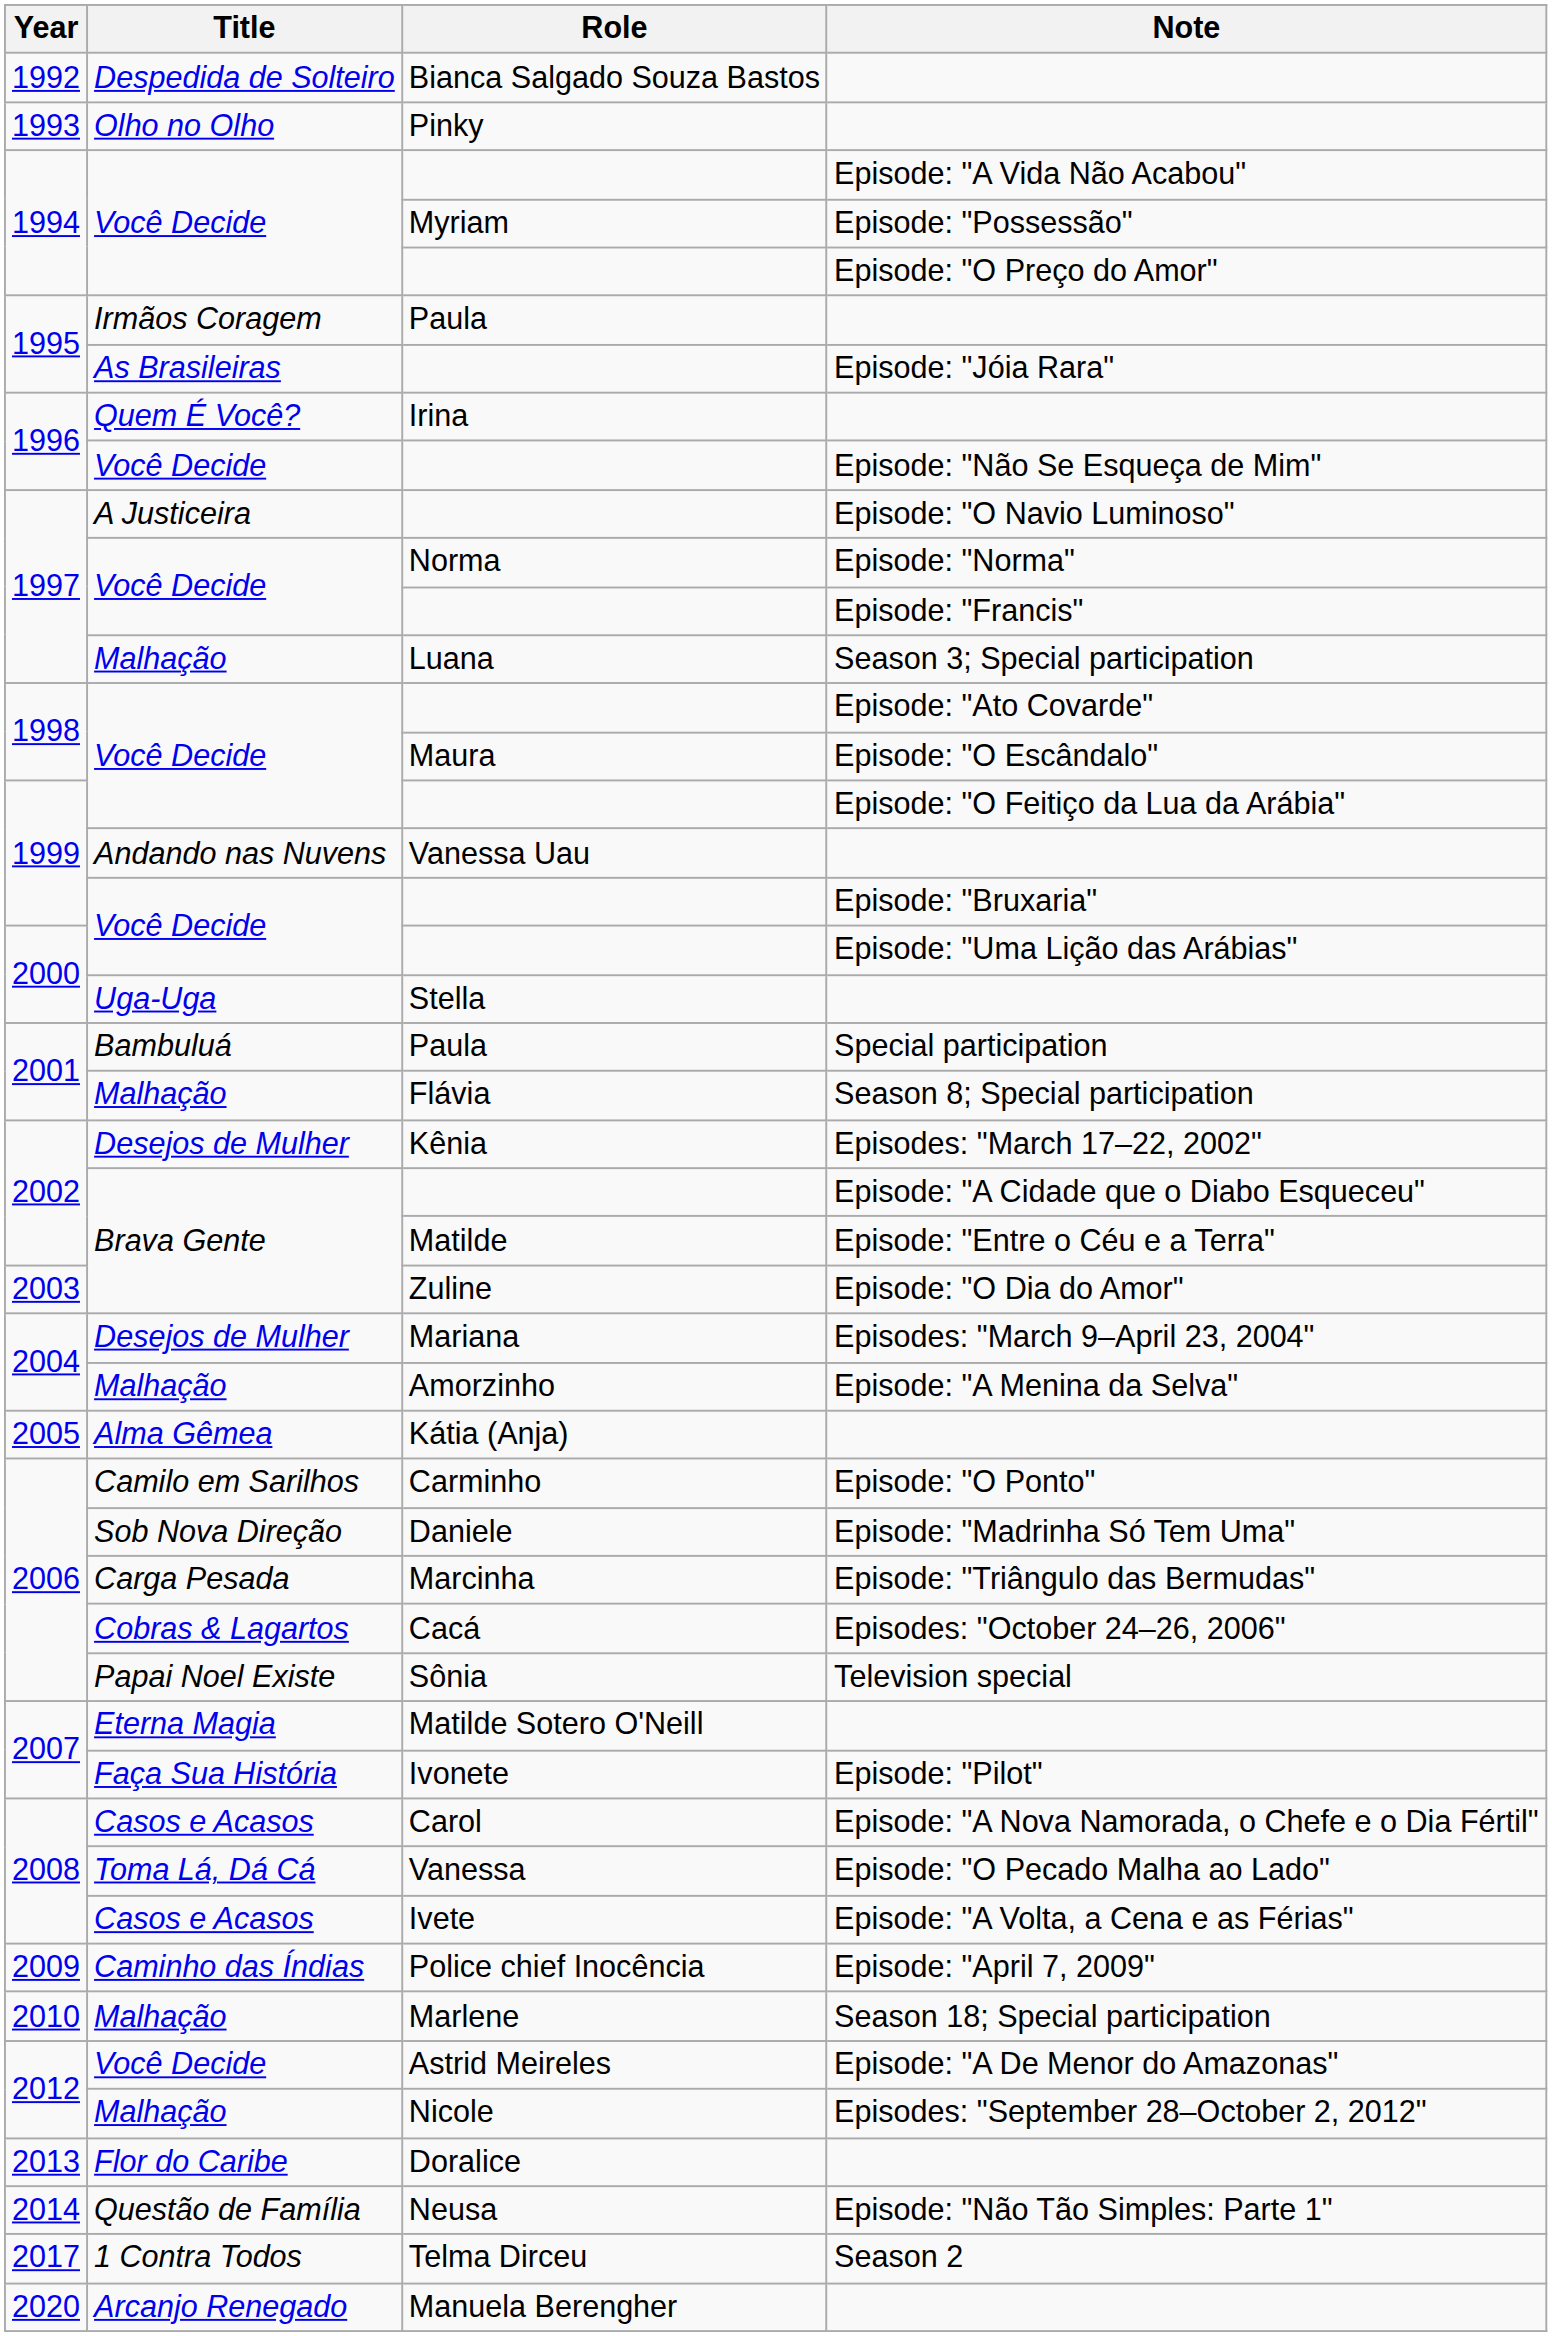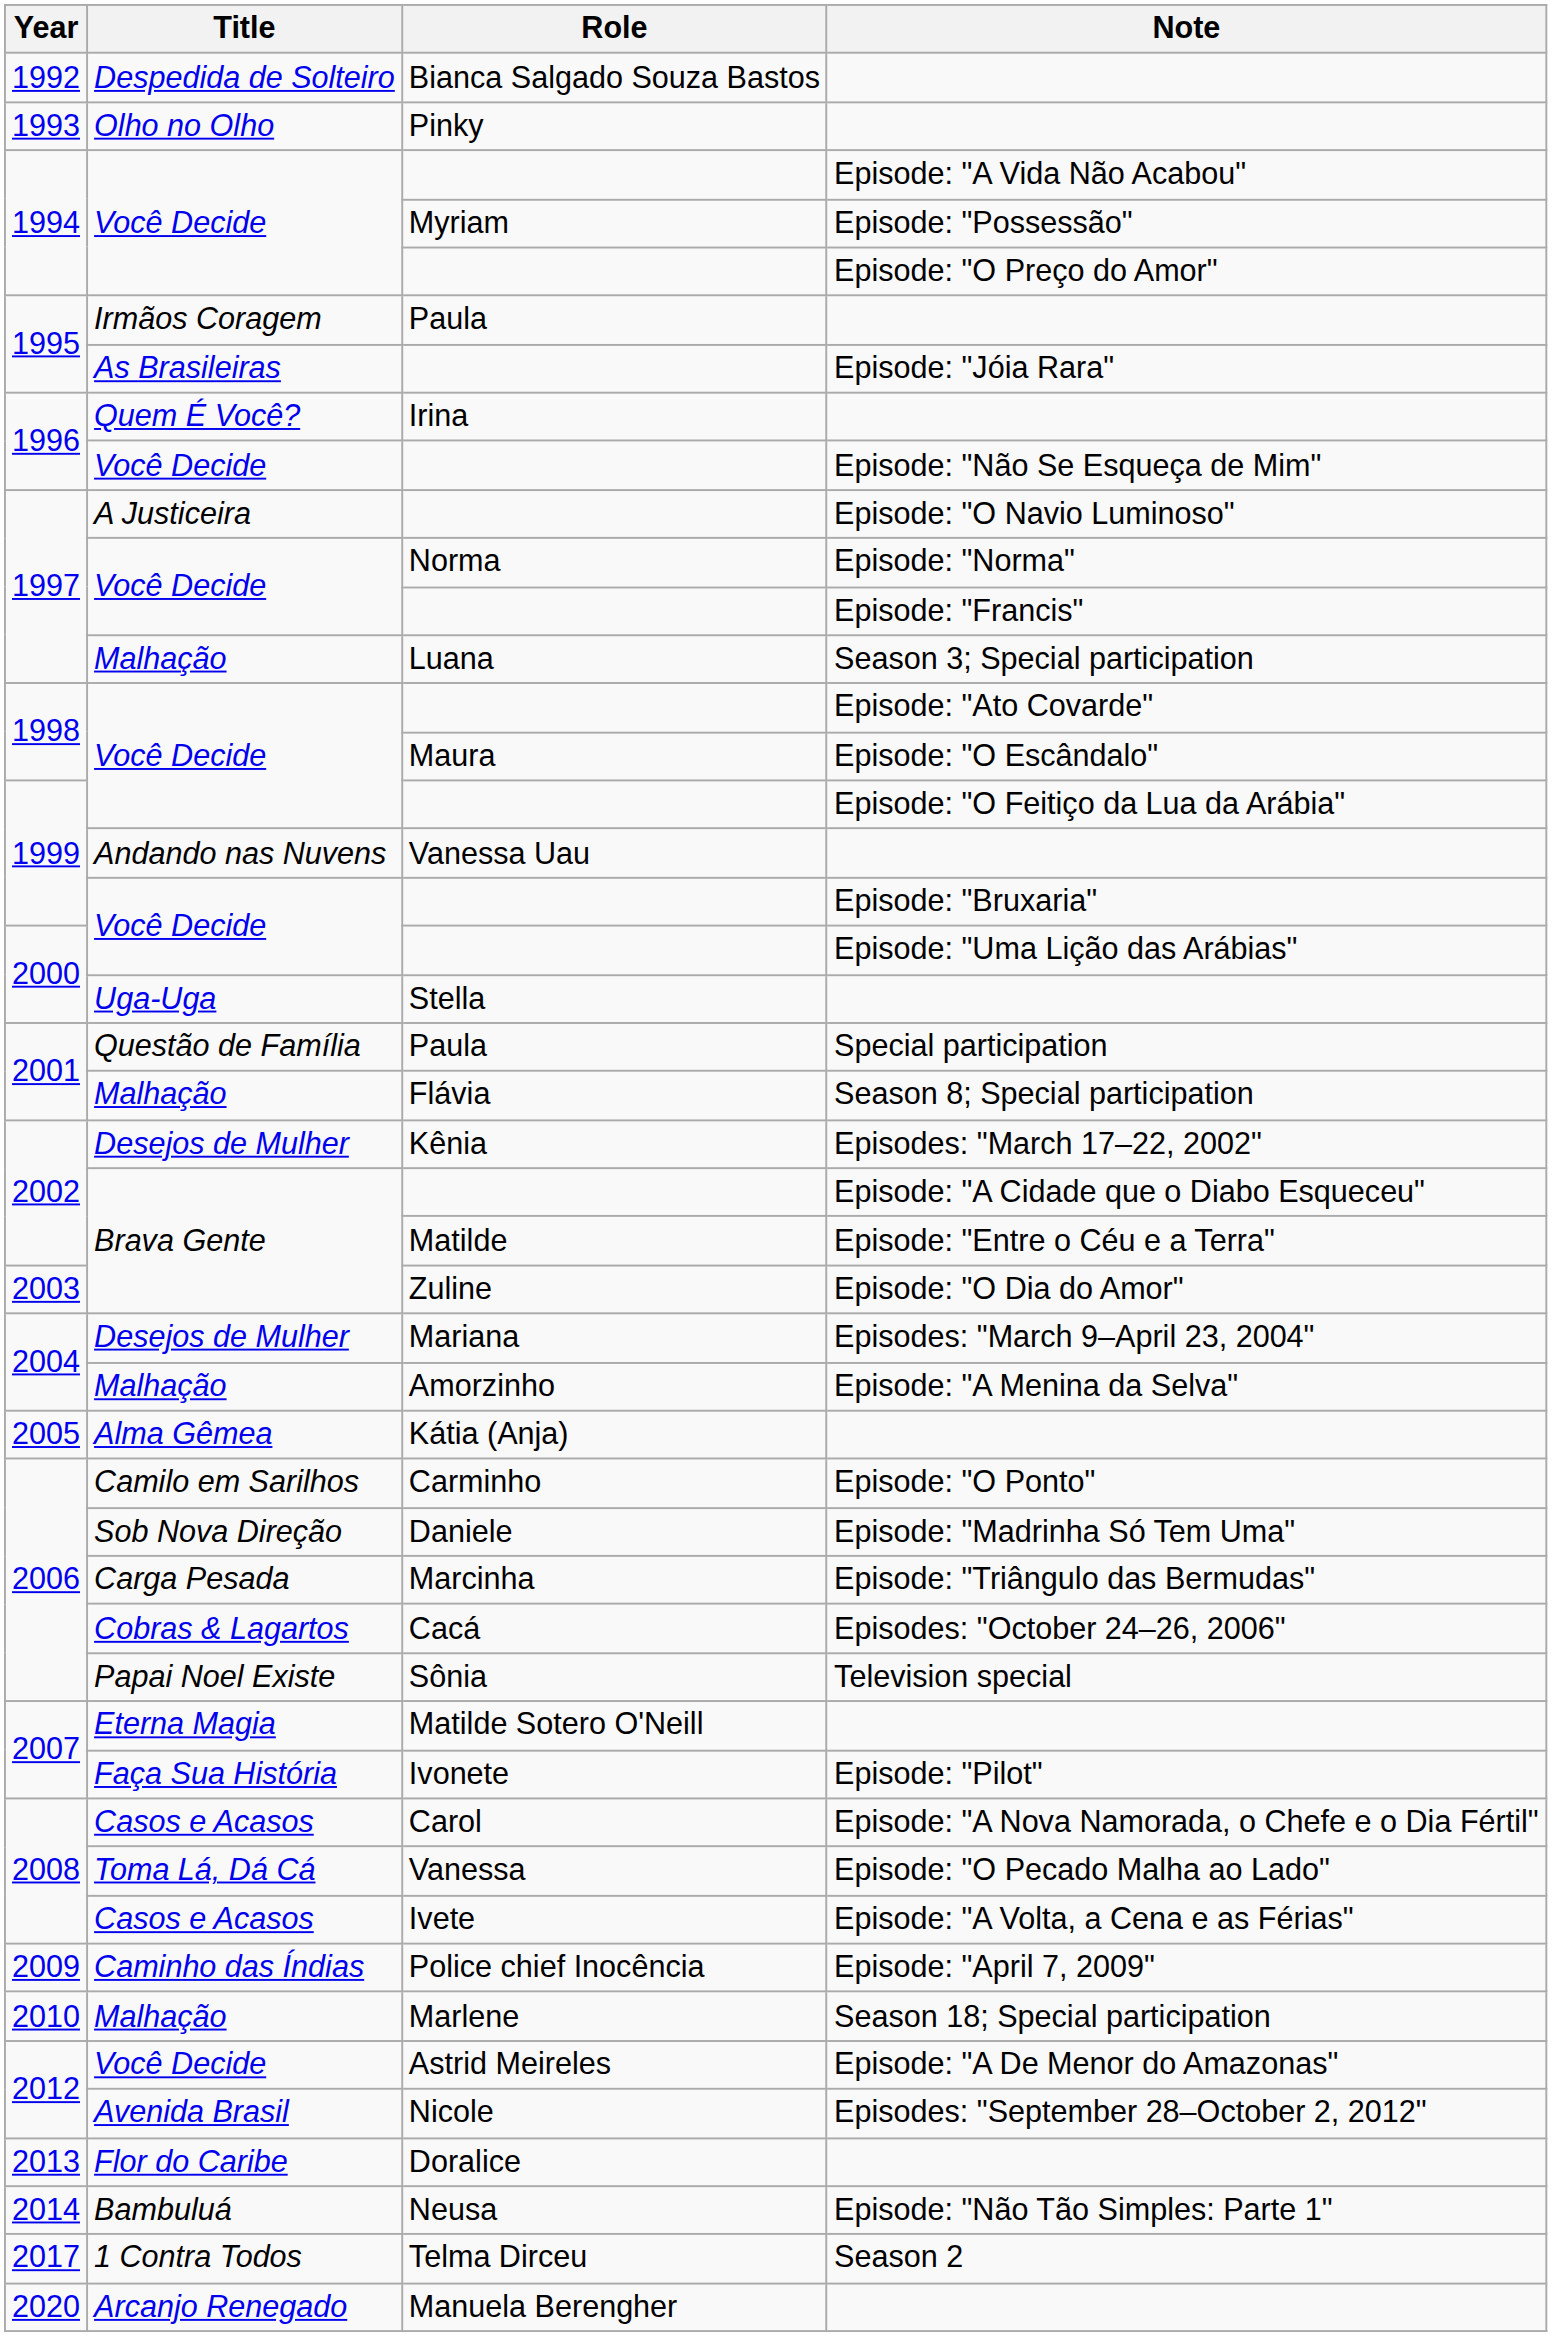Special participation | Title: Bambuluá -> Questão de Família
Episodes: "September 28–October 2, 2012" | Title: Malhação -> Avenida Brasil
Episode: "Não Tão Simples: Parte 1" | Title: Questão de Família -> Bambuluá
